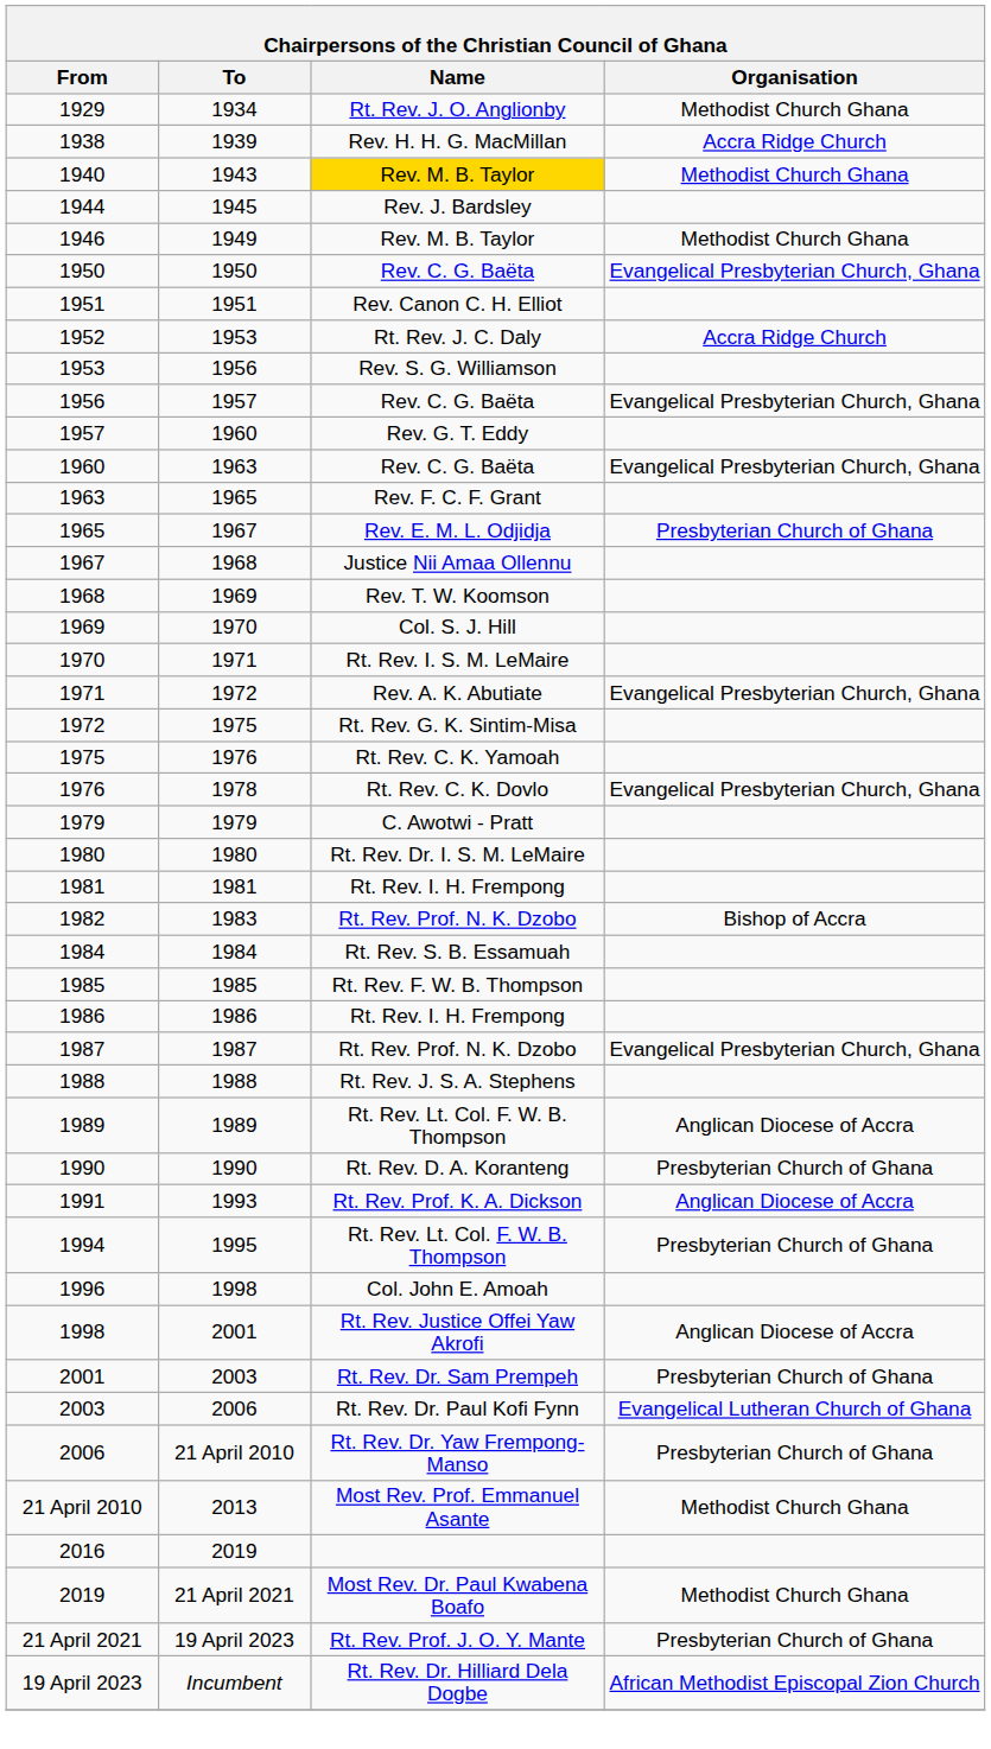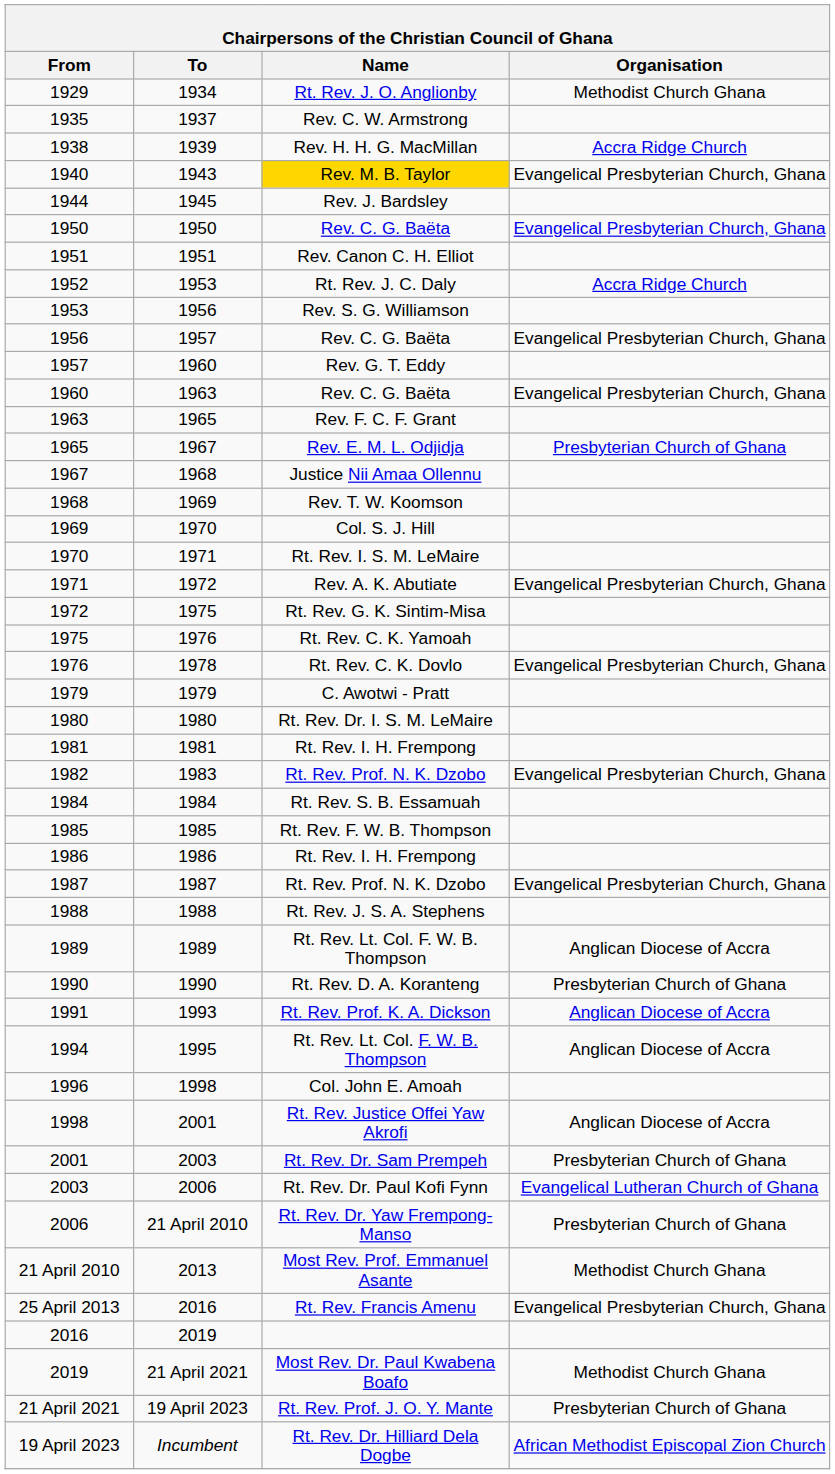+ row: 1935 | 1937 | Rev. C. W. Armstrong
1940 | Organisation: Methodist Church Ghana -> Evangelical Presbyterian Church, Ghana
- row: 1946 | 1949 | Rev. M. B. Taylor | Methodist Church Ghana
1982 | Organisation: Bishop of Accra -> Evangelical Presbyterian Church, Ghana
1994 | Organisation: Presbyterian Church of Ghana -> Anglican Diocese of Accra
+ row: 25 April 2013 | 2016 | Rt. Rev. Francis Amenu | Evangelical Presbyterian Church, Ghana
